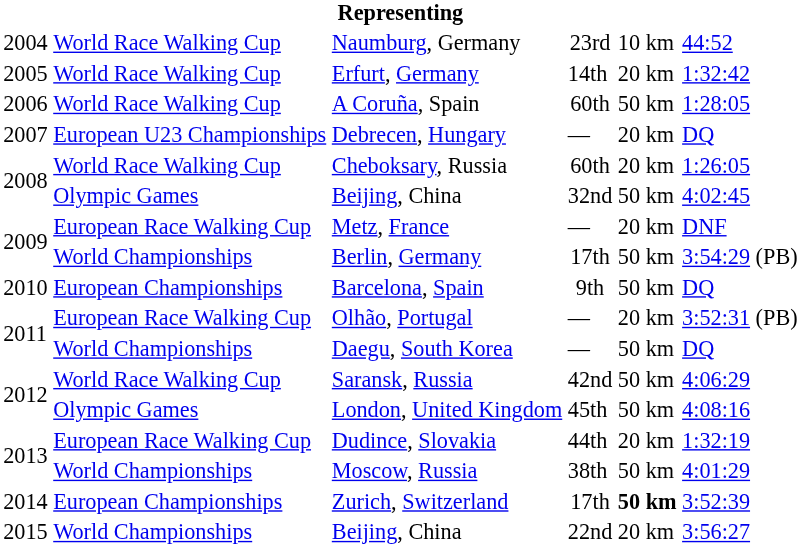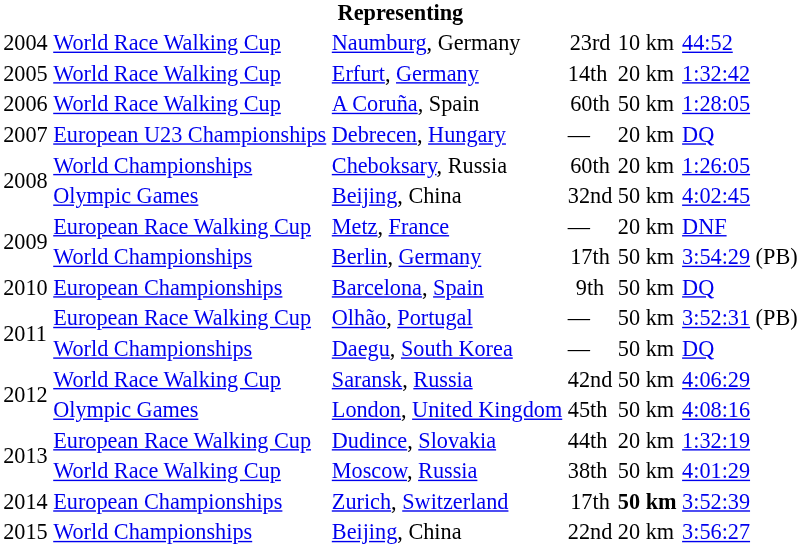Cheboksary, Russia | column 2: World Race Walking Cup -> World Championships
Olhão, Portugal | column 5: 20 km -> 50 km
Moscow, Russia | column 2: World Championships -> World Race Walking Cup
